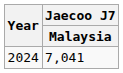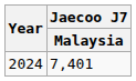2024 | Jaecoo J7 / Malaysia: 7,041 -> 7,401
